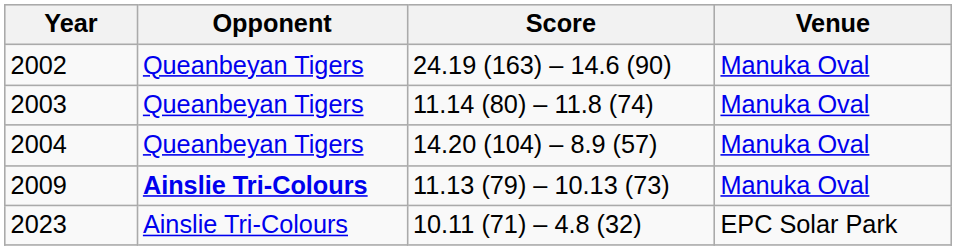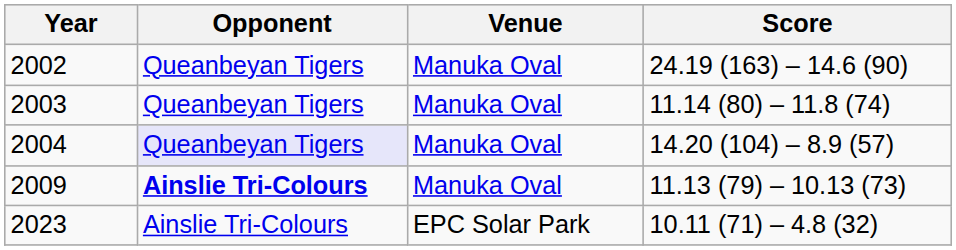columns swapped: Score <-> Venue
2004 | Opponent: no background -> lavender background
